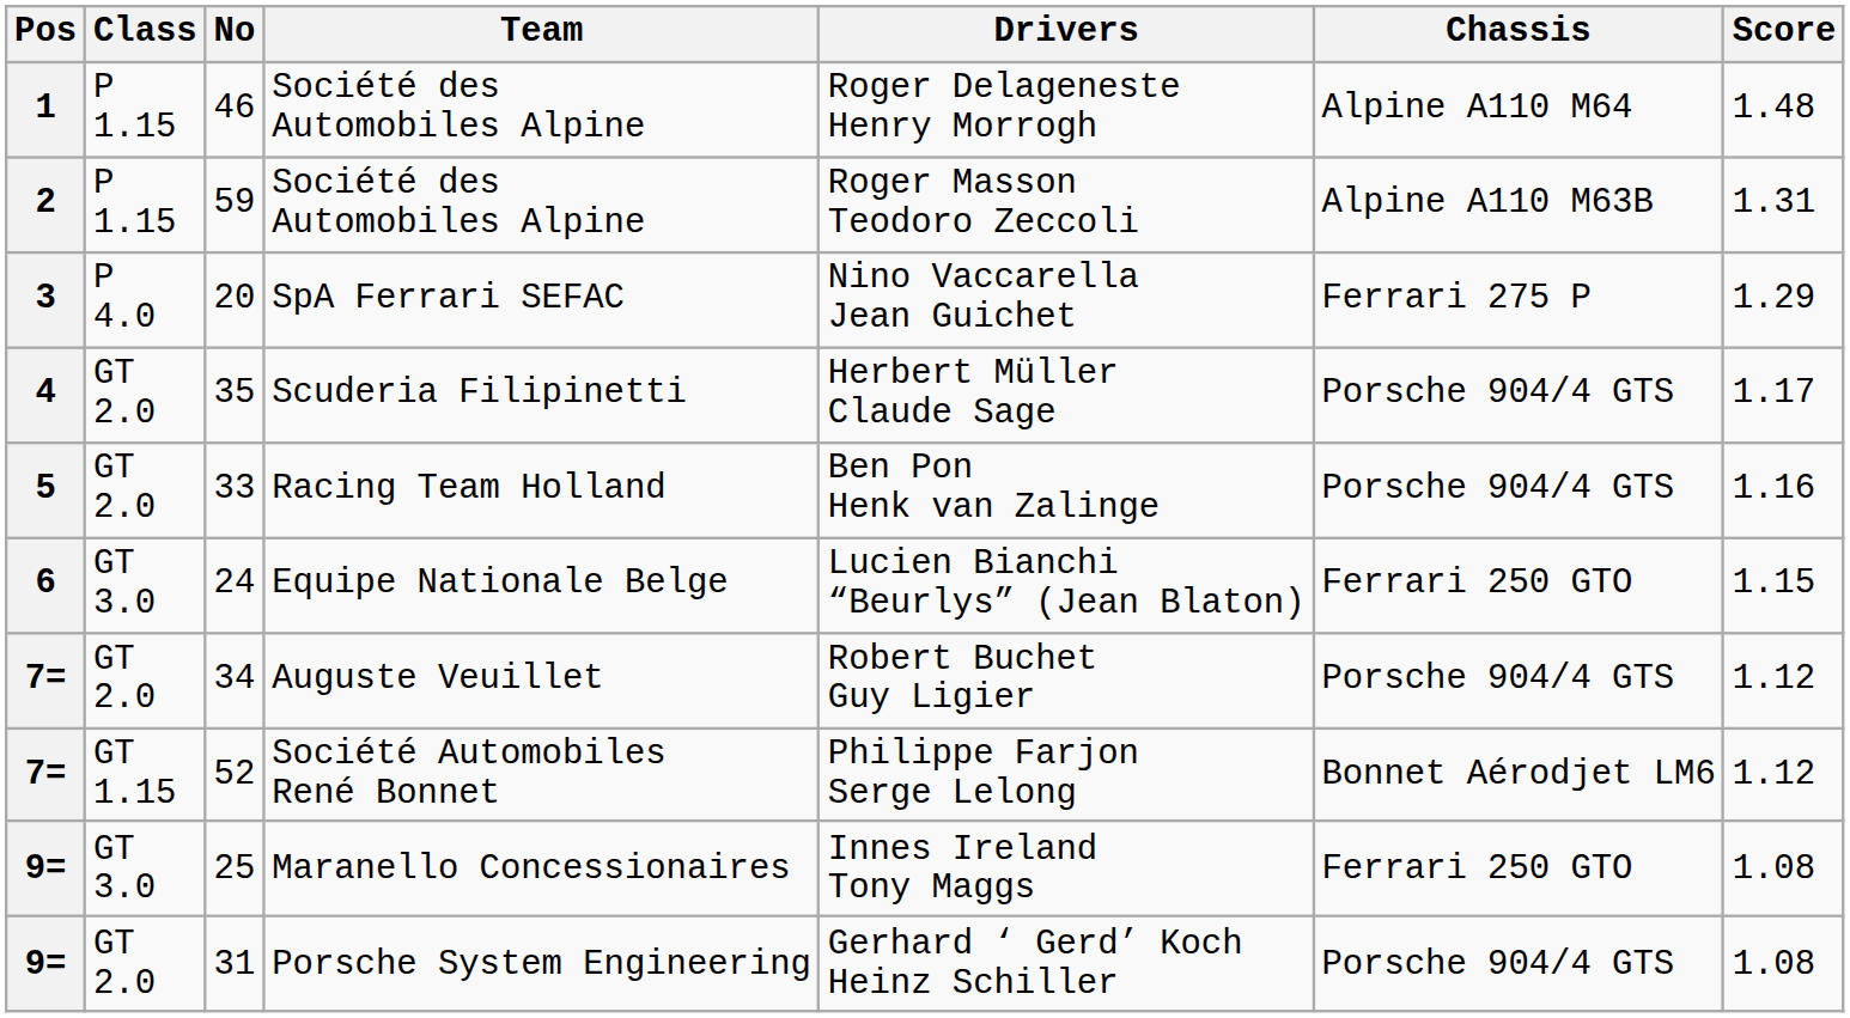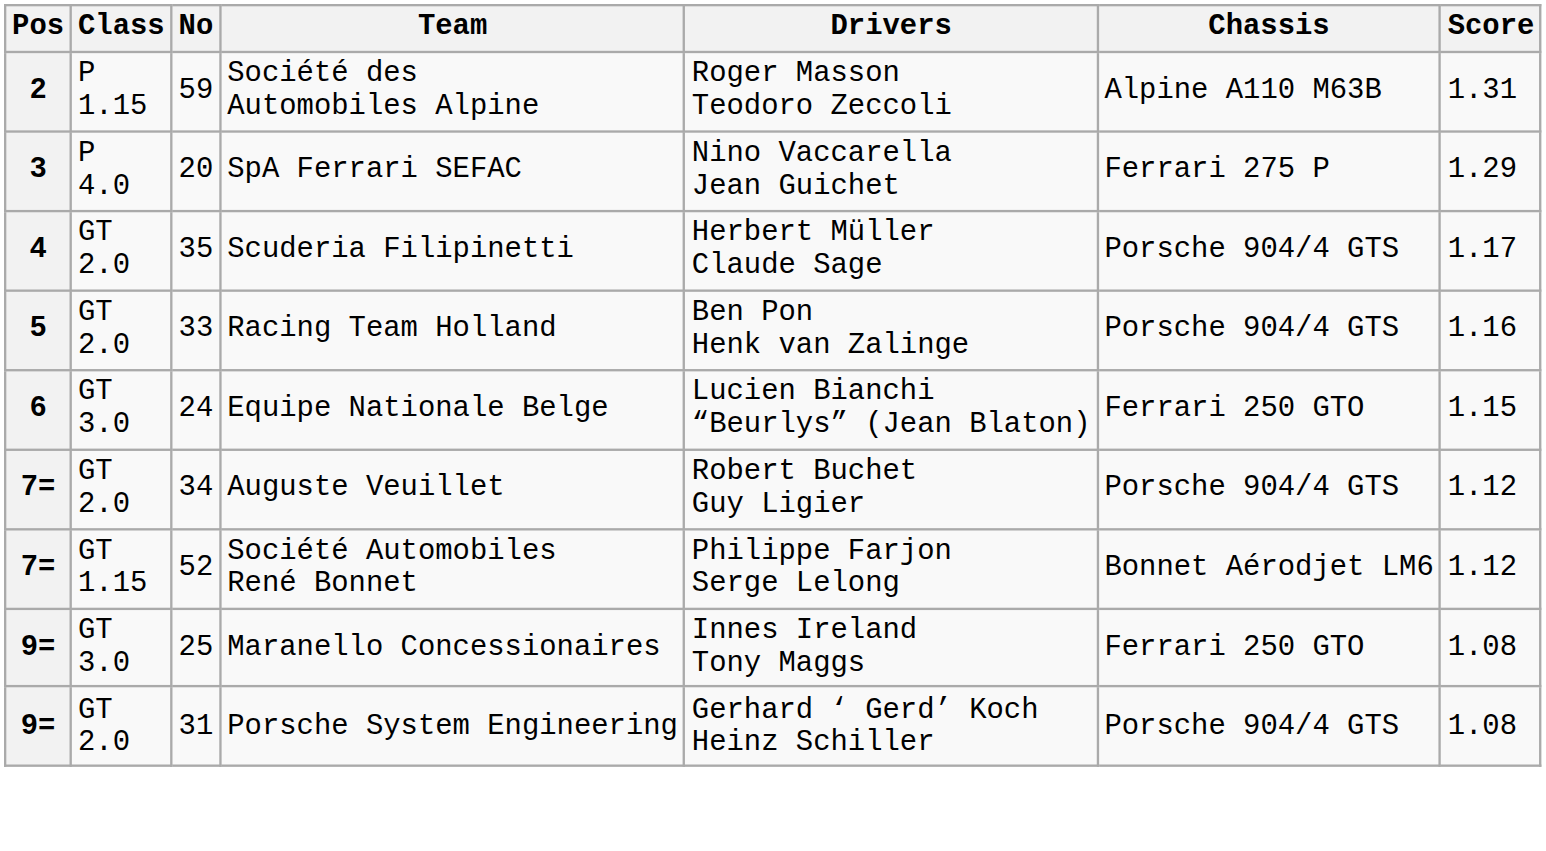- row: 1 | P 1.15 | 46 | Société des Automobiles Alpine | Roger Delageneste Henry Morrogh | Alpine A110 M64 | 1.48
